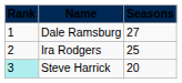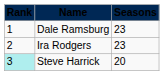Dale Ramsburg | Seasons: 27 -> 23
Ira Rodgers | Seasons: 25 -> 23
